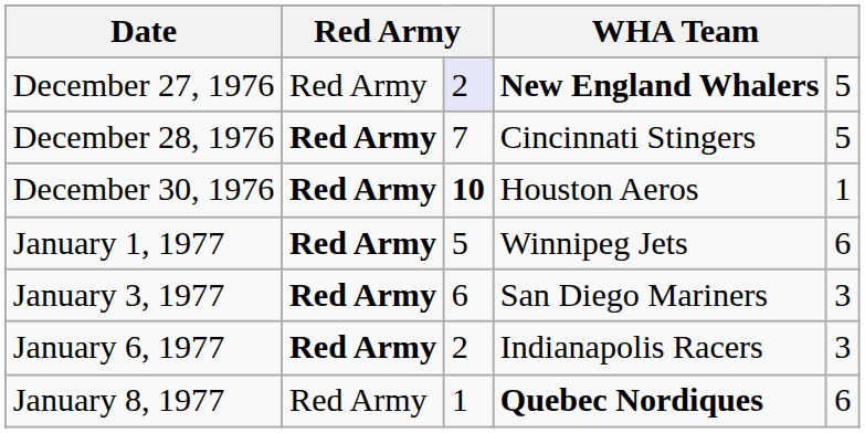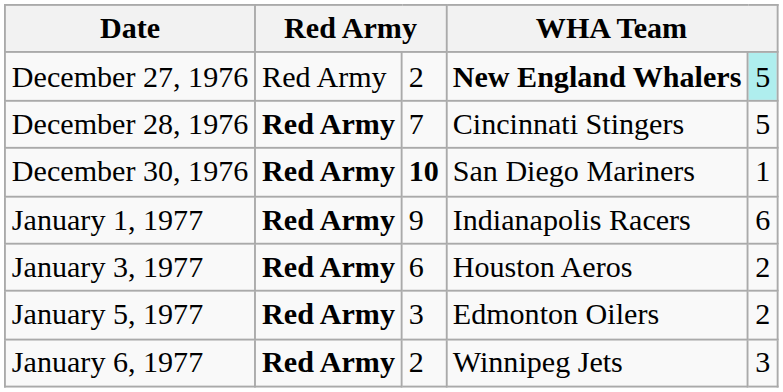December 27, 1976 | column 3: lavender background -> no background
December 27, 1976 | column 5: no background -> paleturquoise background
December 30, 1976 | column 4: Houston Aeros -> San Diego Mariners
January 1, 1977 | column 3: 5 -> 9
January 1, 1977 | column 4: Winnipeg Jets -> Indianapolis Racers
January 3, 1977 | column 4: San Diego Mariners -> Houston Aeros
January 3, 1977 | column 5: 3 -> 2
+ row: January 5, 1977 | Red Army | 3 | Edmonton Oilers | 2
January 6, 1977 | column 4: Indianapolis Racers -> Winnipeg Jets
- row: January 8, 1977 | Red Army | 1 | Quebec Nordiques | 6
